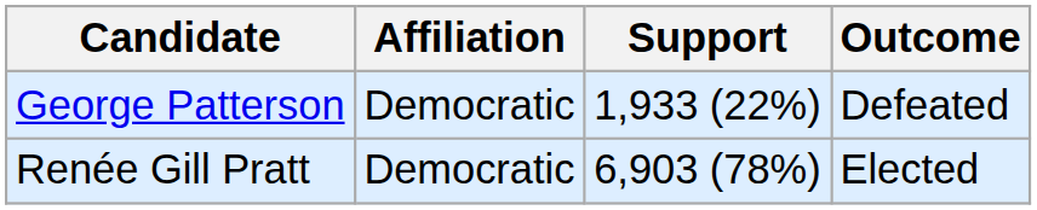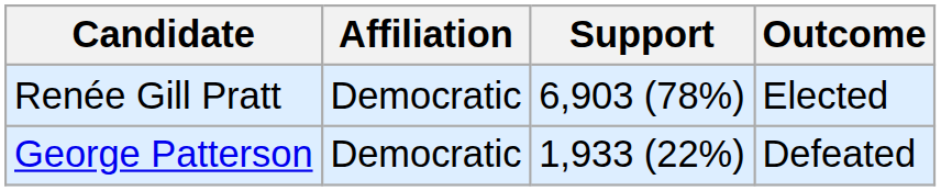rows swapped: Renée Gill Pratt <-> George Patterson
